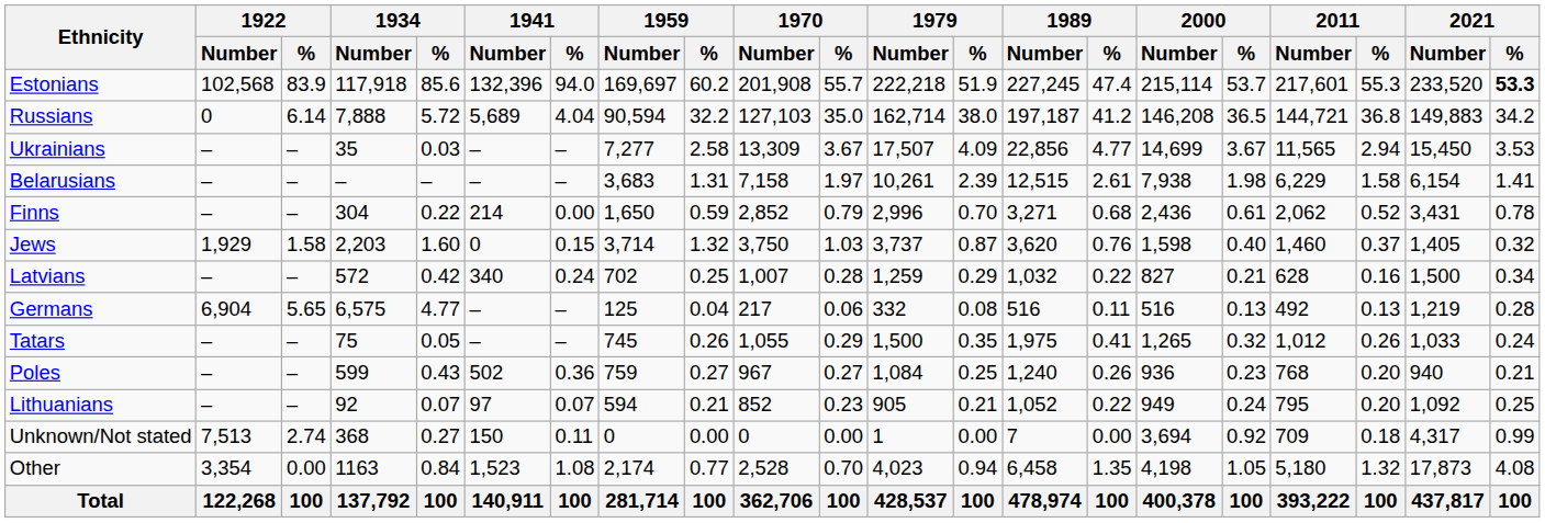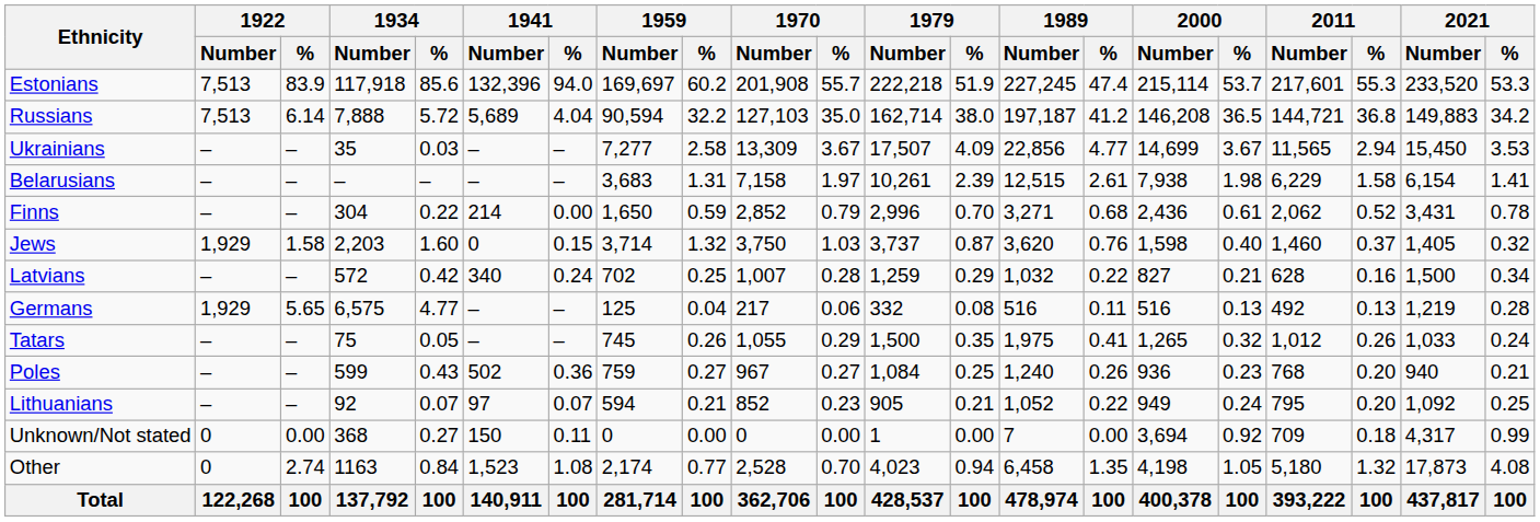Estonians | 1922 / Number: 102,568 -> 7,513
Estonians | 2021 / %: bold -> normal
Russians | 1922 / Number: 0 -> 7,513
Germans | 1922 / Number: 6,904 -> 1,929
Unknown/Not stated | 1922 / Number: 7,513 -> 0
Unknown/Not stated | 1922 / %: 2.74 -> 0.00
Other | 1922 / Number: 3,354 -> 0
Other | 1922 / %: 0.00 -> 2.74
